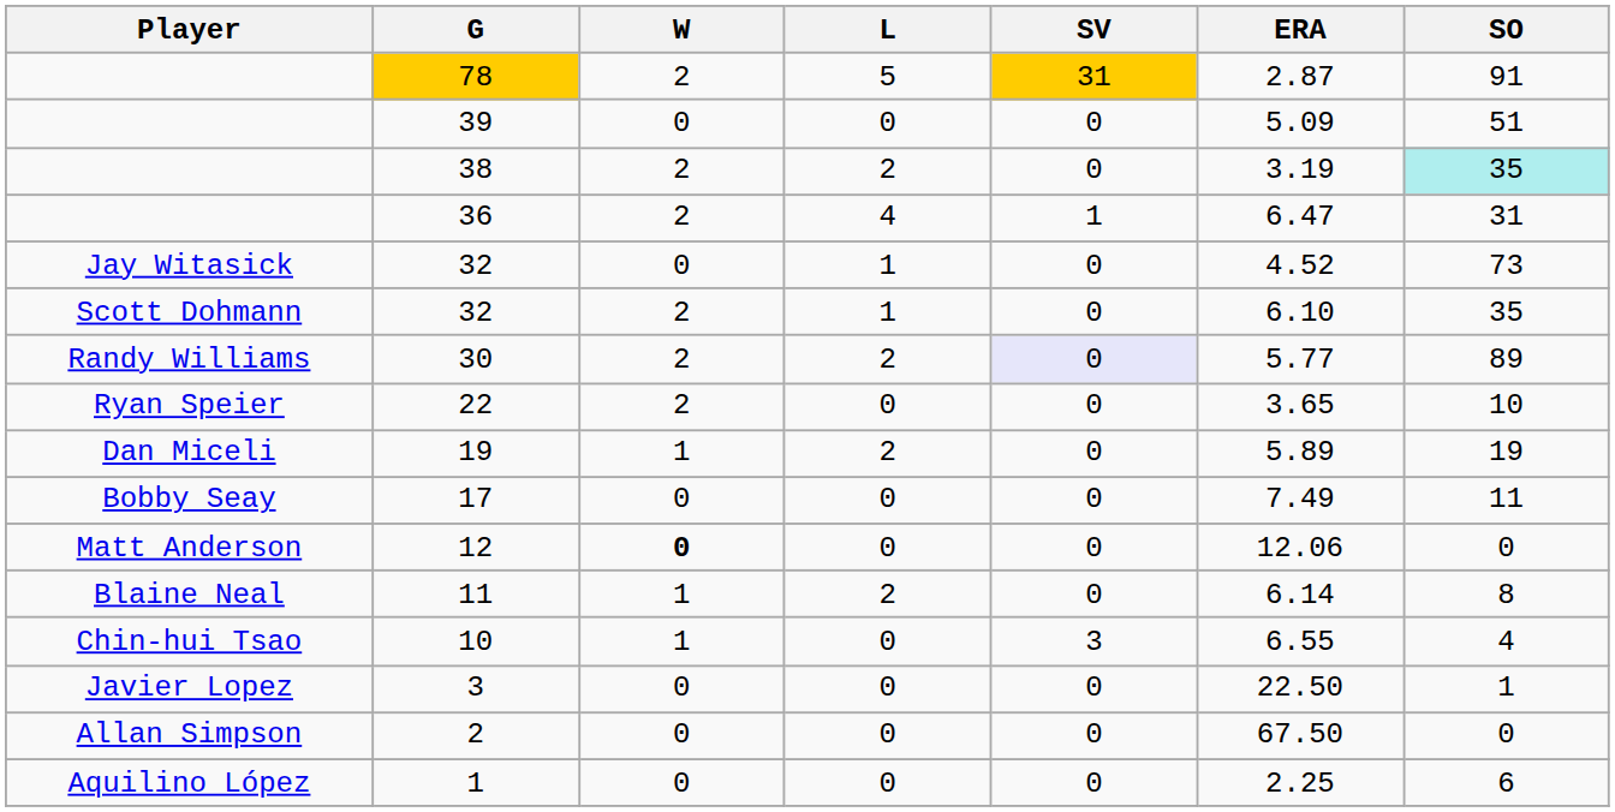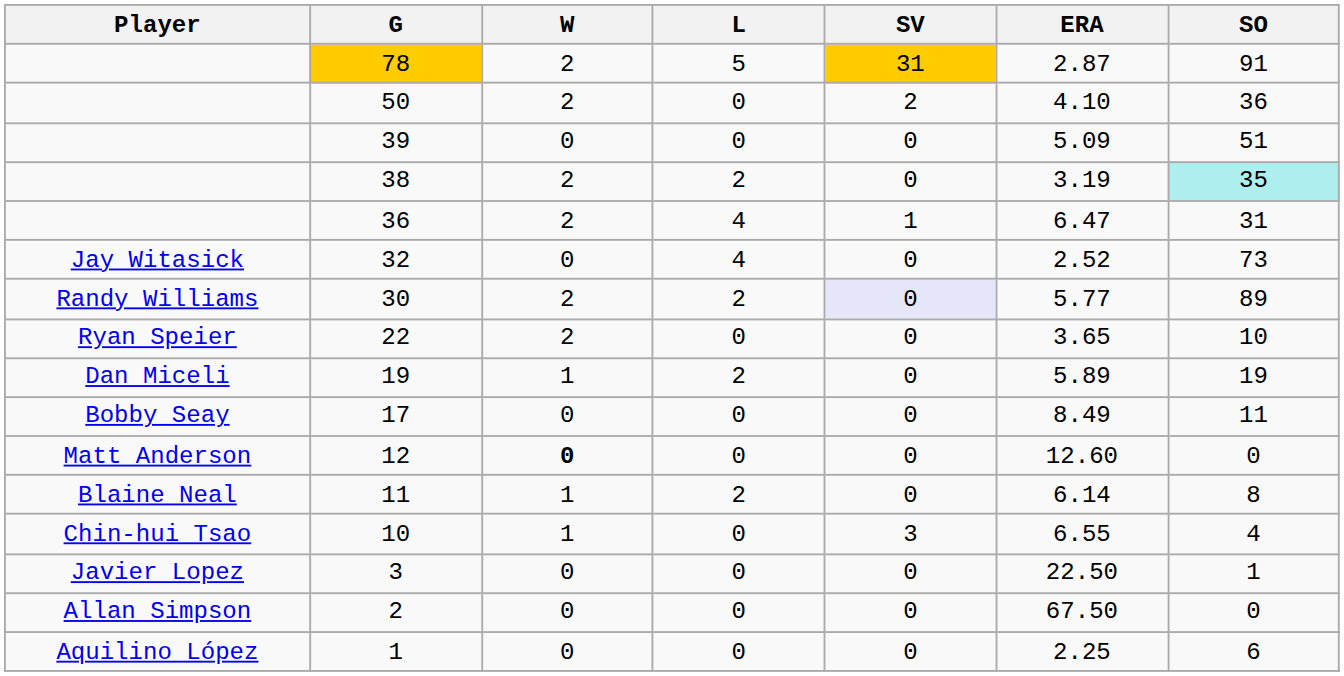+ row: 50 | 2 | 0 | 2 | 4.10 | 36
Jay Witasick / 32 | L: 1 -> 4
Jay Witasick / 32 | ERA: 4.52 -> 2.52
- row: Scott Dohmann | 32 | 2 | 1 | 0 | 6.10 | 35
17 | ERA: 7.49 -> 8.49
12 | ERA: 12.06 -> 12.60
